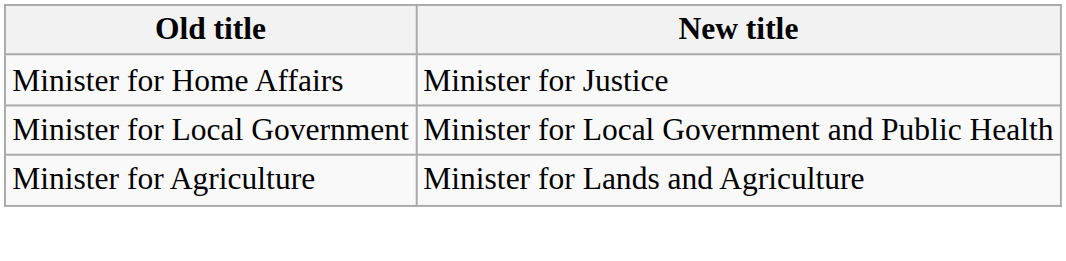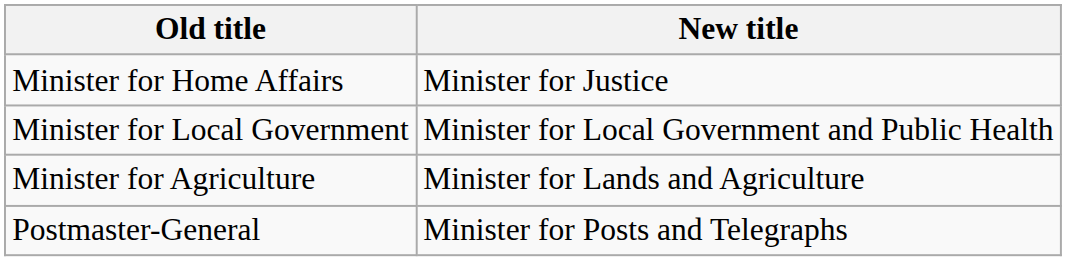+ row: Postmaster-General | Minister for Posts and Telegraphs
